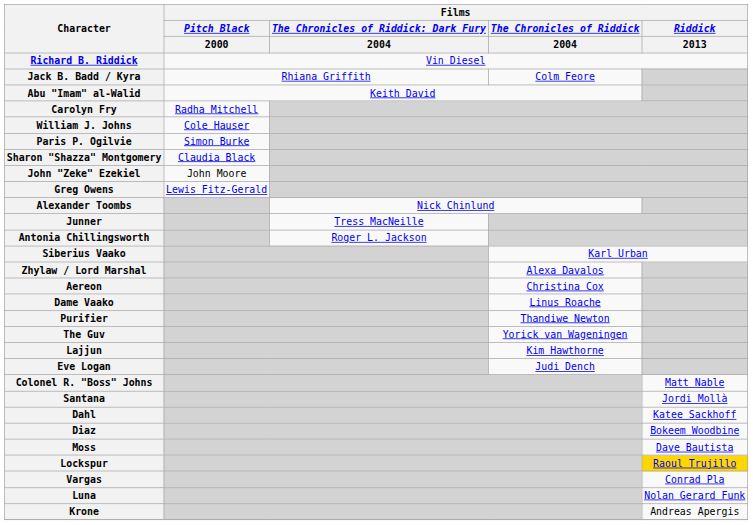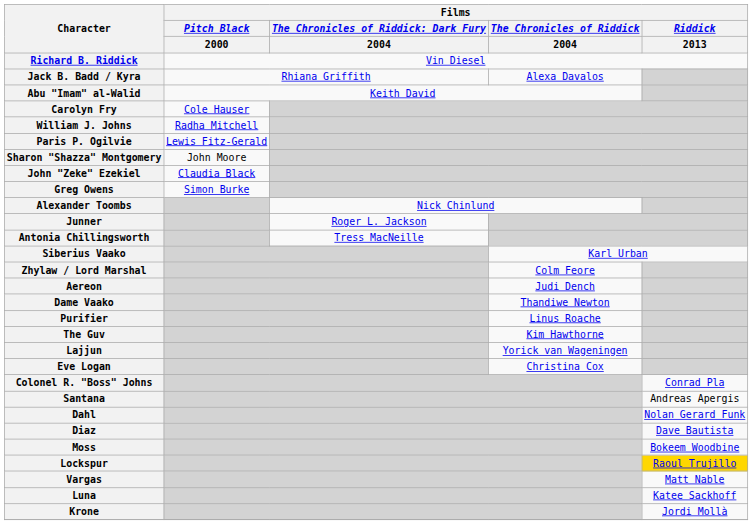Jack B. Badd / Kyra | Films / The Chronicles of Riddick / 2004: Colm Feore -> Alexa Davalos
Carolyn Fry | Films / Pitch Black / 2000: Radha Mitchell -> Cole Hauser
William J. Johns | Films / Pitch Black / 2000: Cole Hauser -> Radha Mitchell
Paris P. Ogilvie | Films / Pitch Black / 2000: Simon Burke -> Lewis Fitz-Gerald
Sharon "Shazza" Montgomery | Films / Pitch Black / 2000: Claudia Black -> John Moore
John "Zeke" Ezekiel | Films / Pitch Black / 2000: John Moore -> Claudia Black
Greg Owens | Films / Pitch Black / 2000: Lewis Fitz-Gerald -> Simon Burke
Junner | column 3: Tress MacNeille -> Roger L. Jackson
Antonia Chillingsworth | column 3: Roger L. Jackson -> Tress MacNeille
Zhylaw / Lord Marshal | Films / The Chronicles of Riddick / 2004: Alexa Davalos -> Colm Feore
Aereon | Films / The Chronicles of Riddick / 2004: Christina Cox -> Judi Dench
Dame Vaako | Films / The Chronicles of Riddick / 2004: Linus Roache -> Thandiwe Newton
Purifier | Films / The Chronicles of Riddick / 2004: Thandiwe Newton -> Linus Roache
The Guv | Films / The Chronicles of Riddick / 2004: Yorick van Wageningen -> Kim Hawthorne
Lajjun | Films / The Chronicles of Riddick / 2004: Kim Hawthorne -> Yorick van Wageningen
Eve Logan | Films / The Chronicles of Riddick / 2004: Judi Dench -> Christina Cox
Colonel R. "Boss" Johns | Films / Riddick / 2013: Matt Nable -> Conrad Pla
Santana | Films / Riddick / 2013: Jordi Mollà -> Andreas Apergis
Dahl | Films / Riddick / 2013: Katee Sackhoff -> Nolan Gerard Funk
Diaz | Films / Riddick / 2013: Bokeem Woodbine -> Dave Bautista
Moss | Films / Riddick / 2013: Dave Bautista -> Bokeem Woodbine
Vargas | Films / Riddick / 2013: Conrad Pla -> Matt Nable
Luna | Films / Riddick / 2013: Nolan Gerard Funk -> Katee Sackhoff
Krone | Films / Riddick / 2013: Andreas Apergis -> Jordi Mollà
